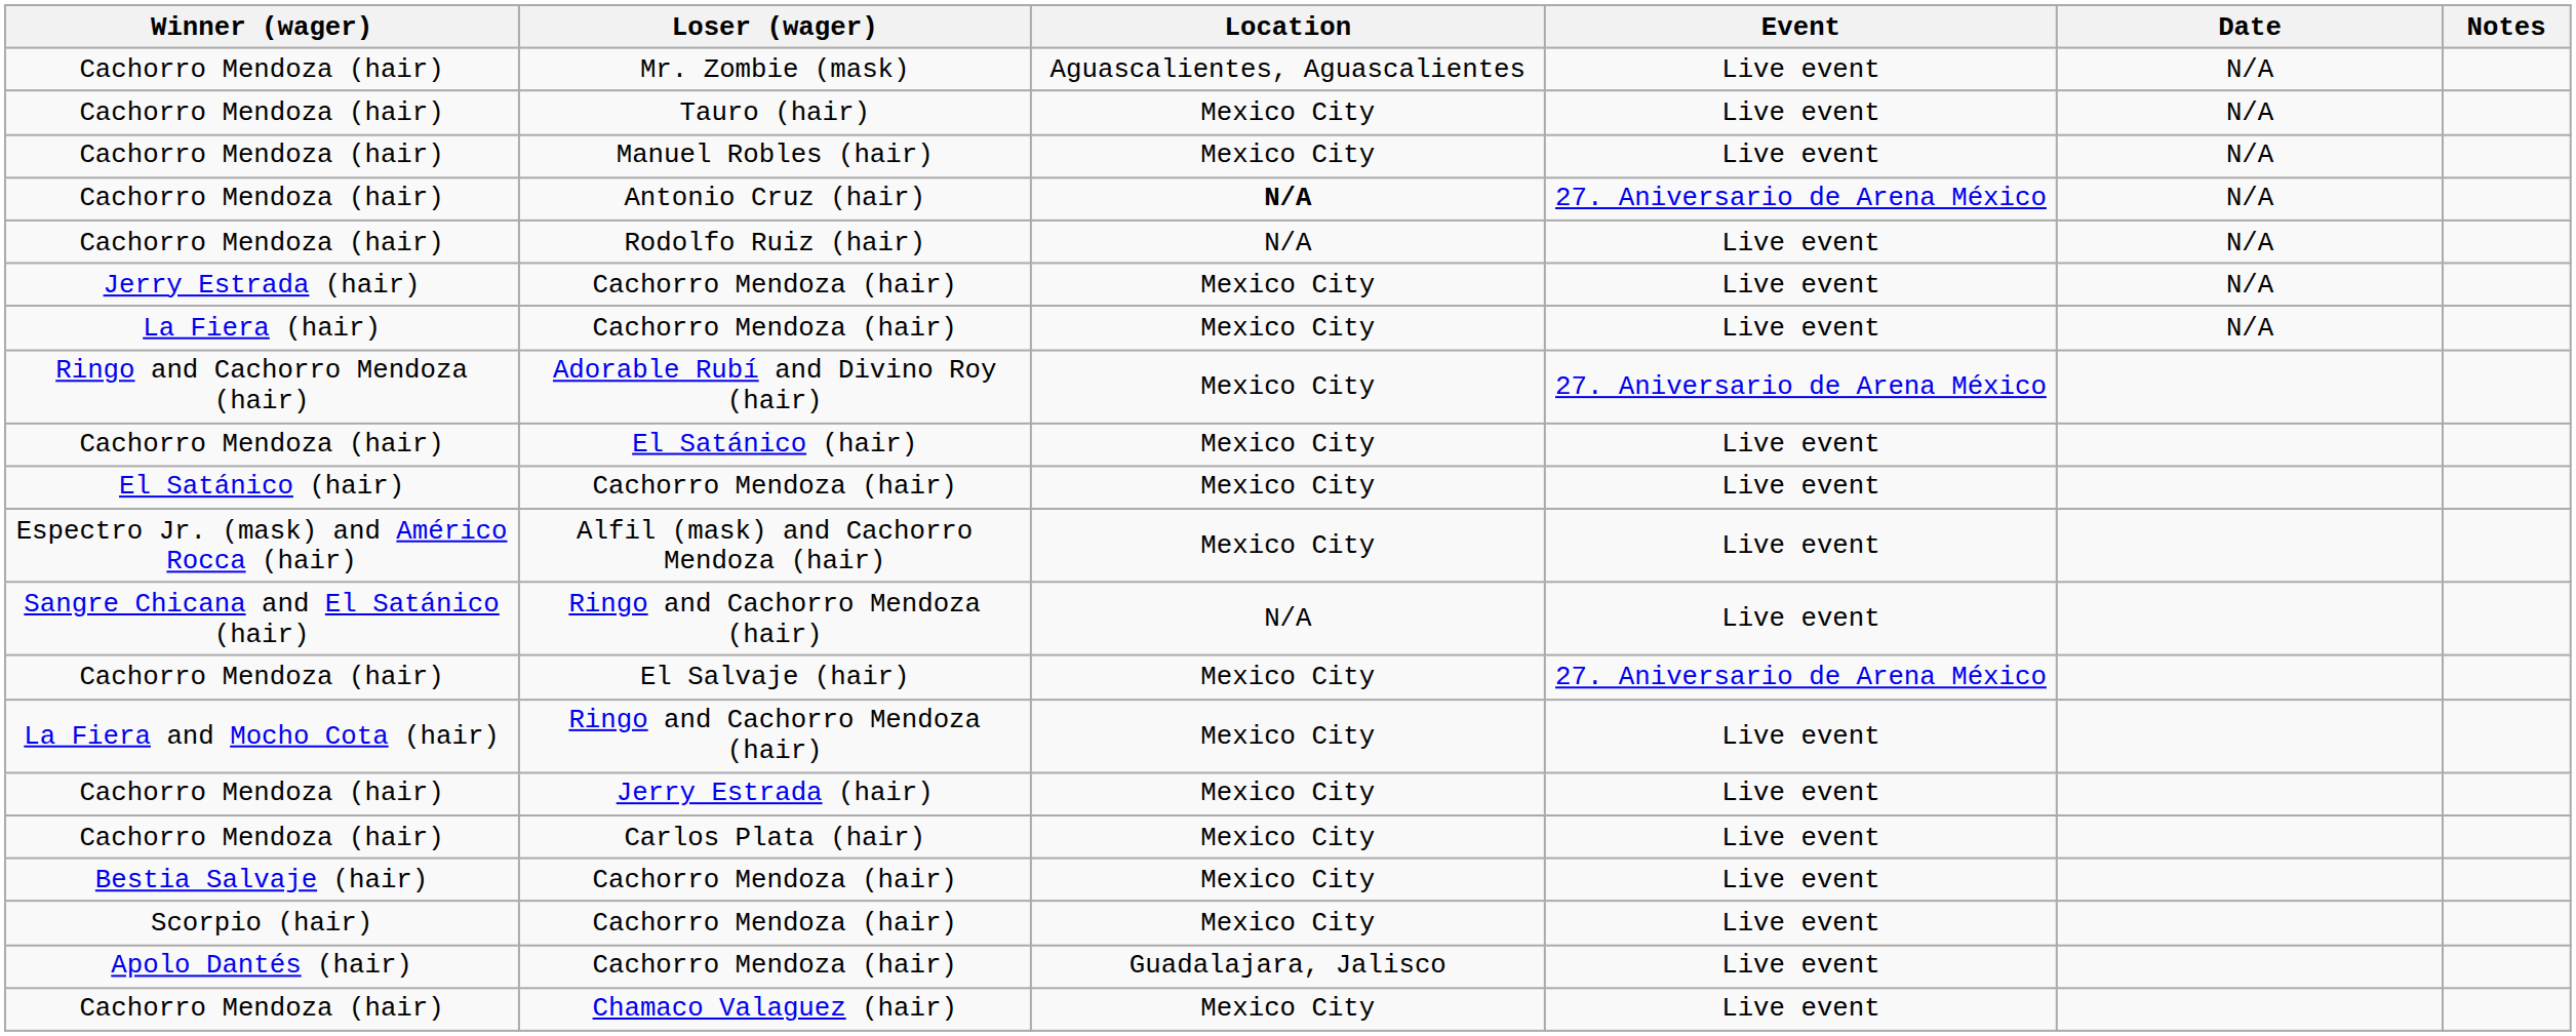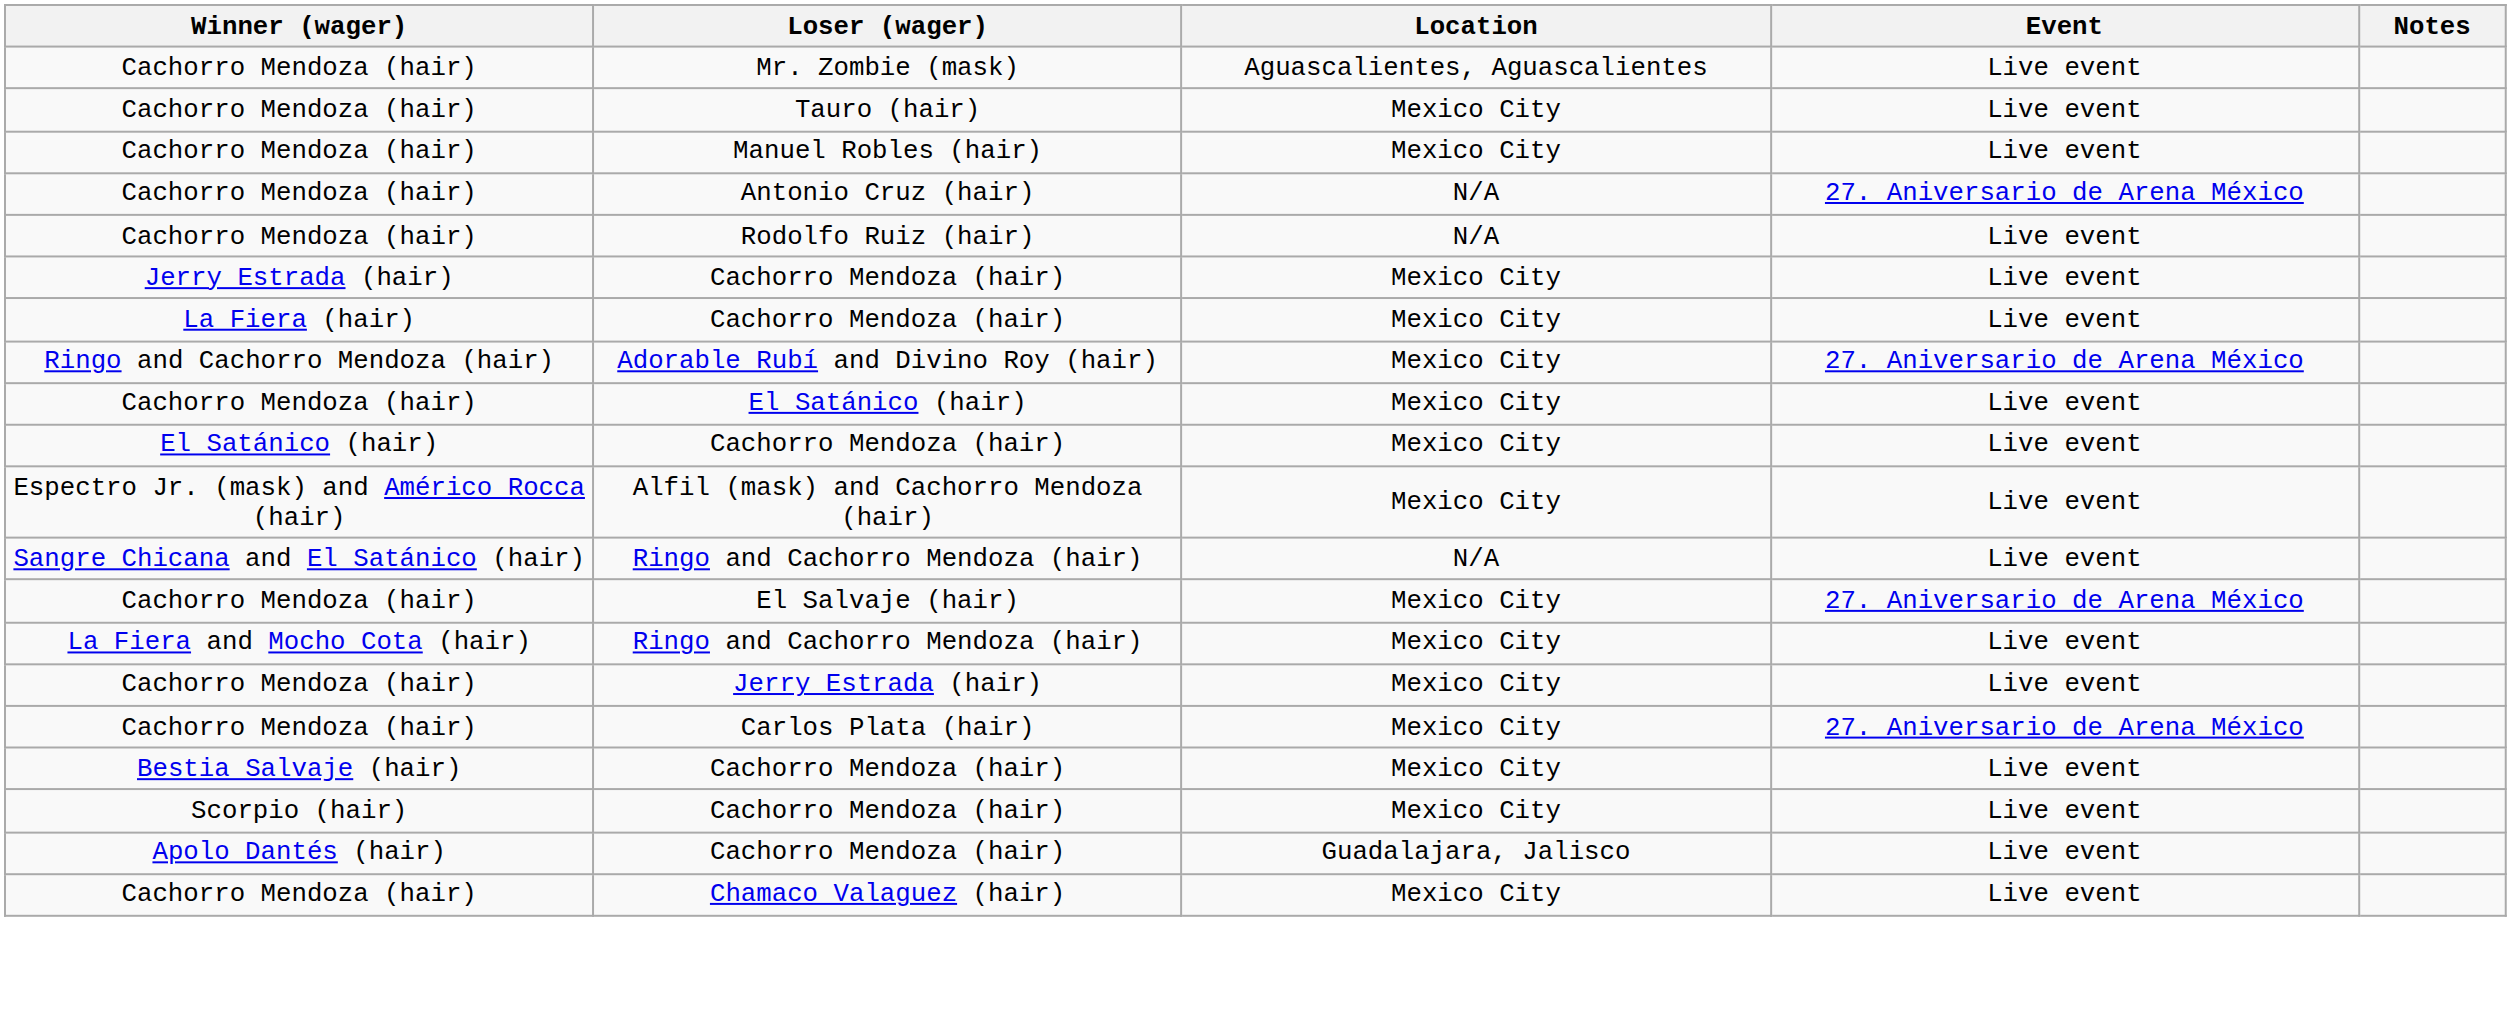- column: Date | N/A | N/A | N/A | N/A | N/A | N/A | N/A
Antonio Cruz (hair) | Location: bold -> normal
Carlos Plata (hair) | Event: Live event -> 27. Aniversario de Arena México
